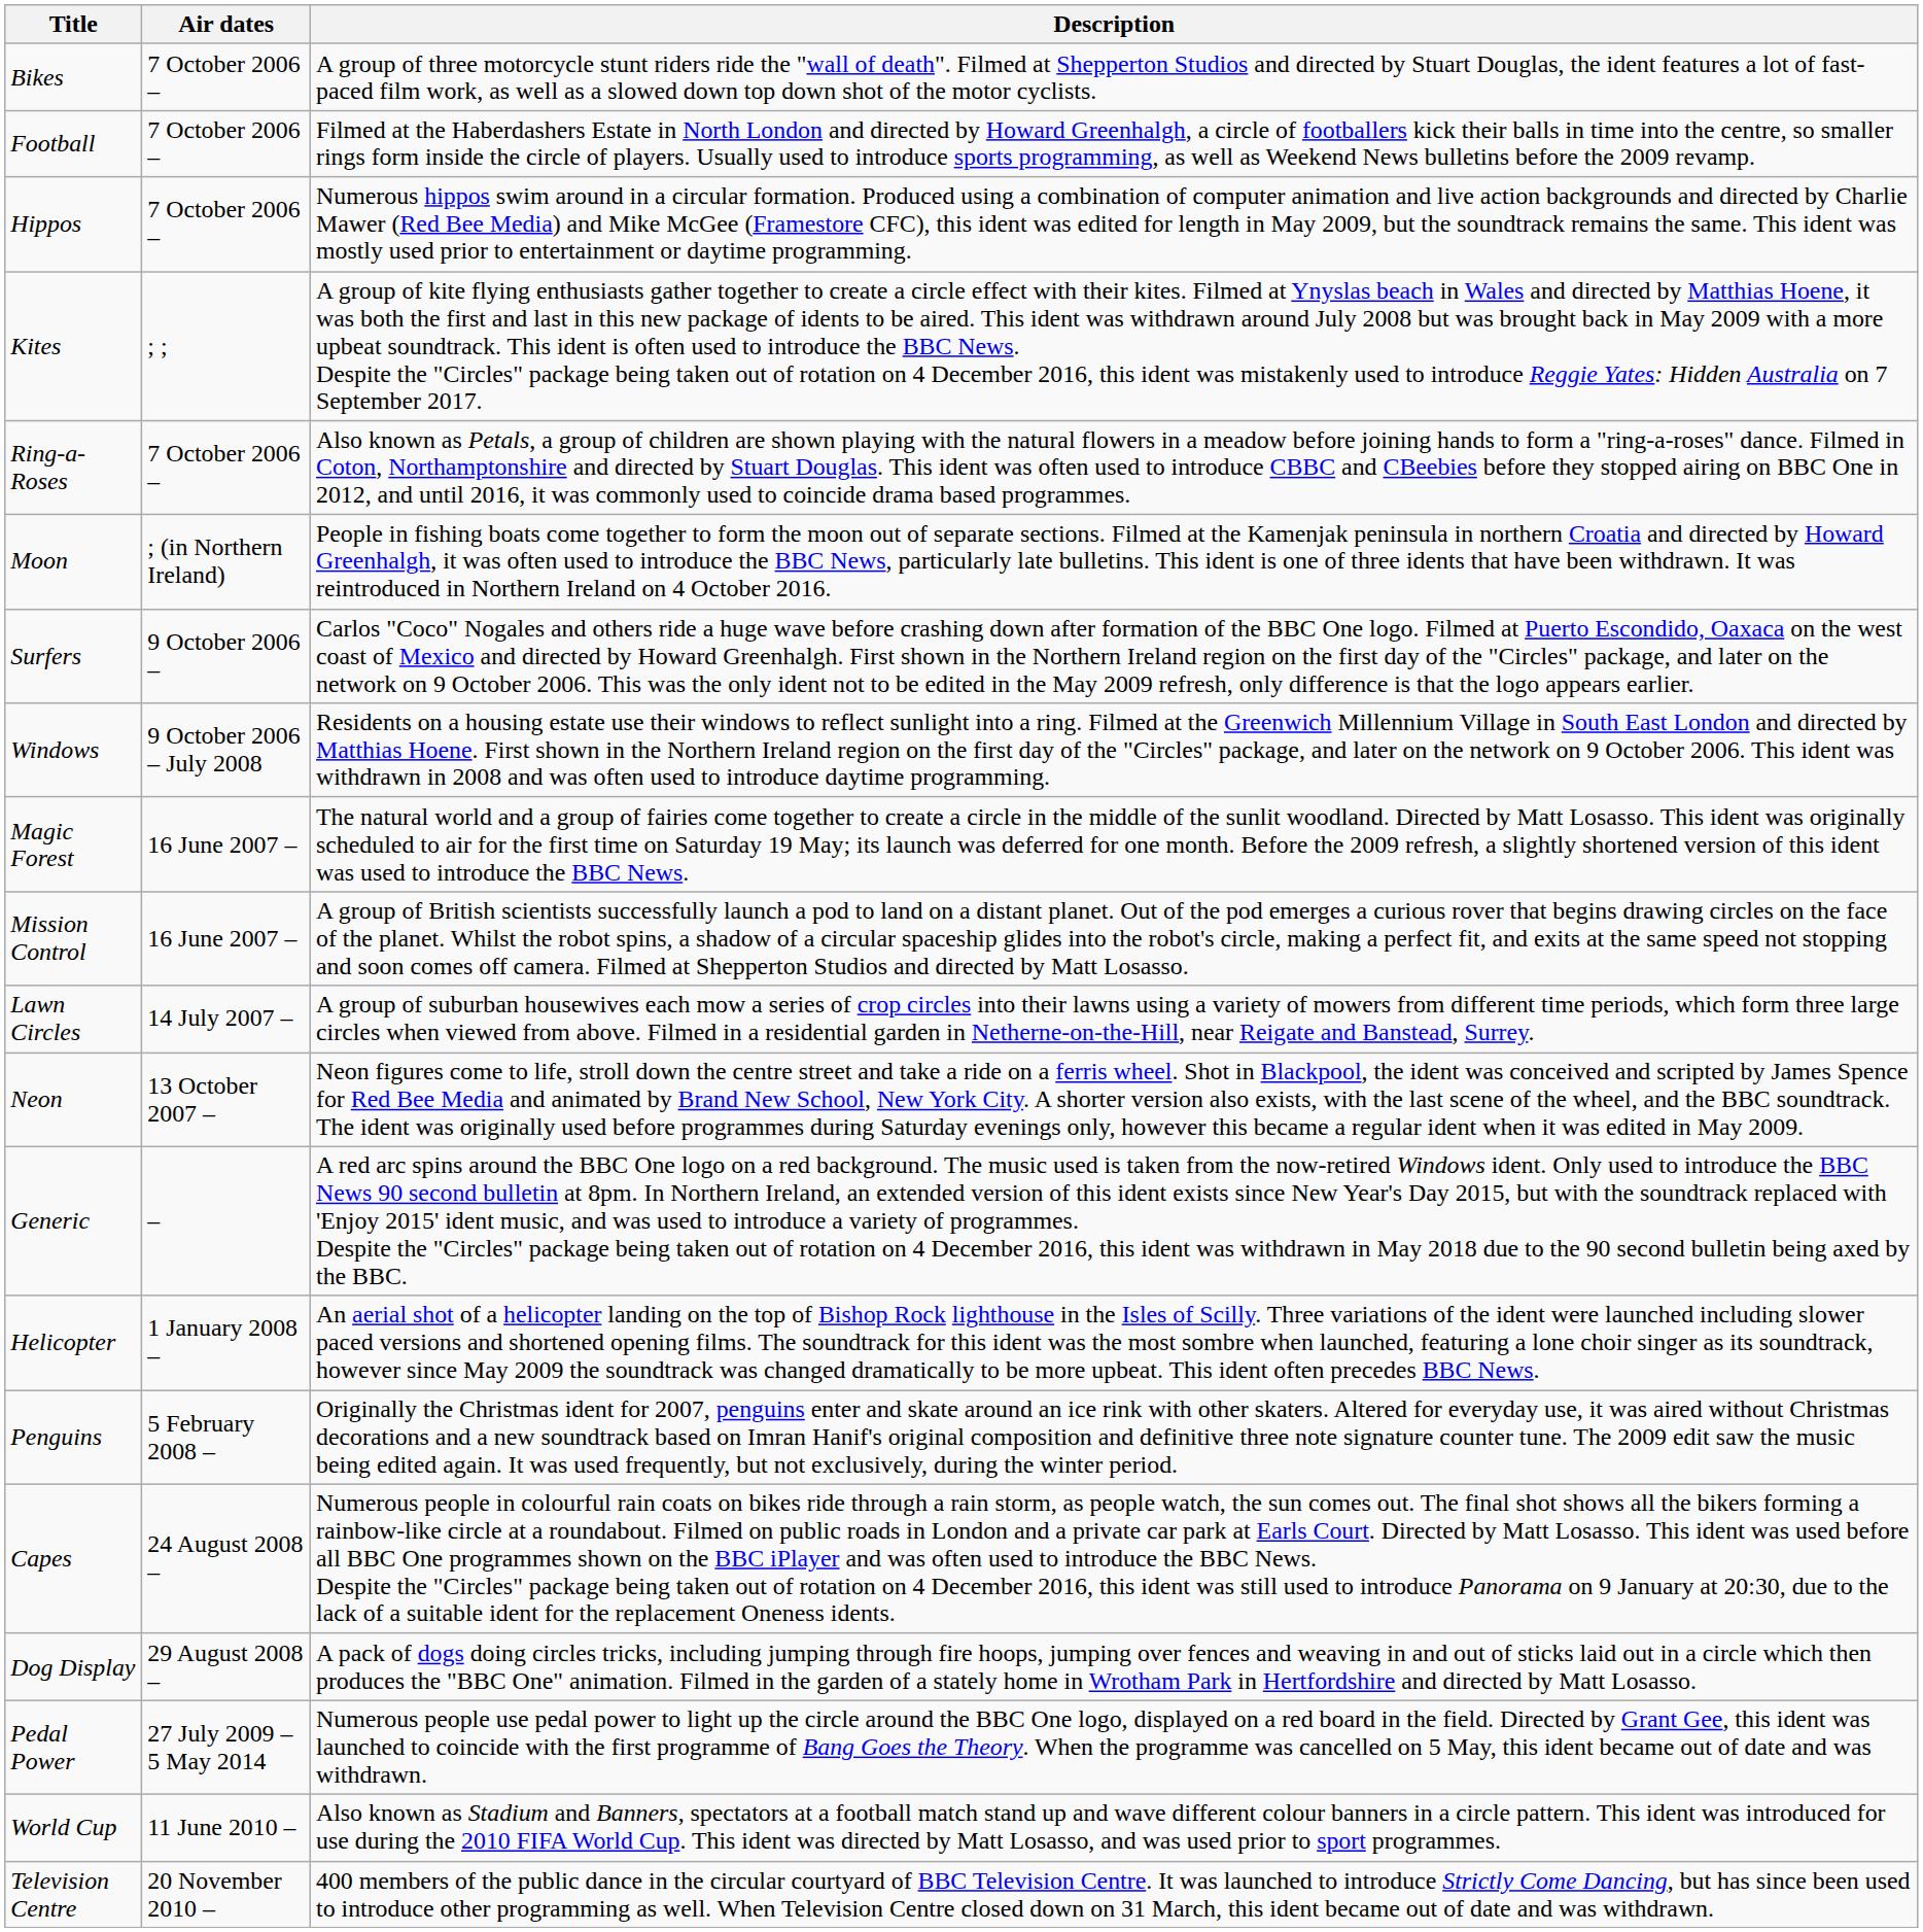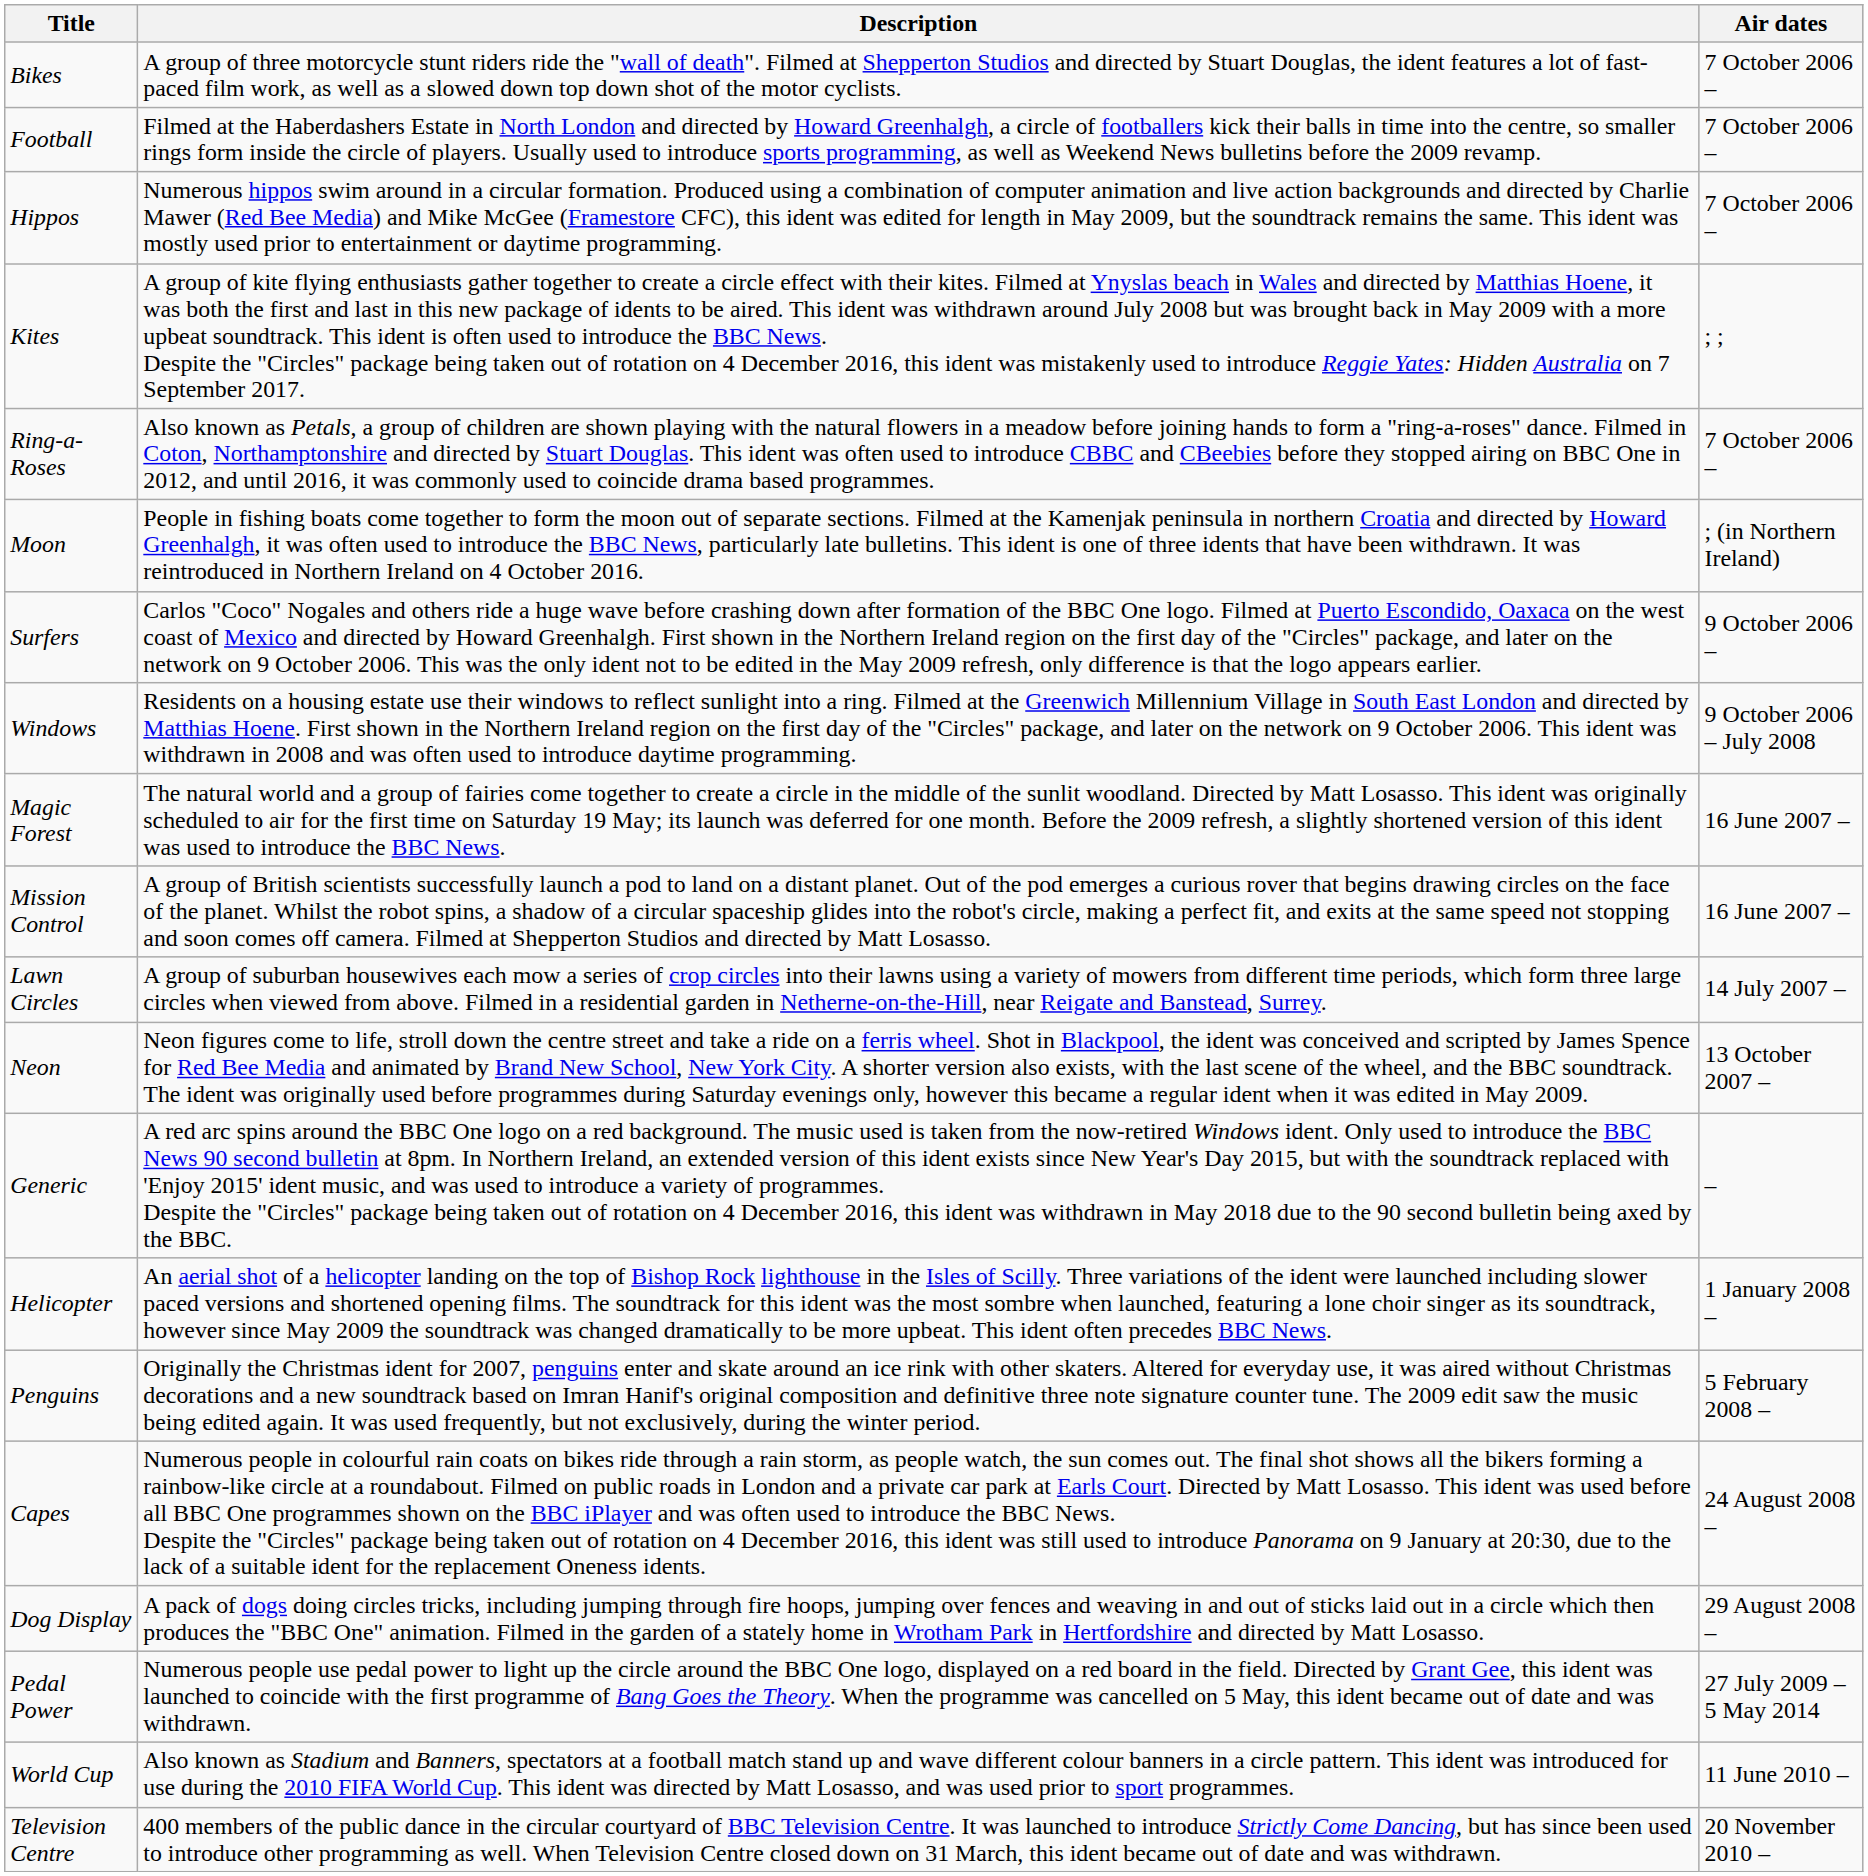columns swapped: Air dates <-> Description
